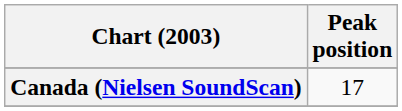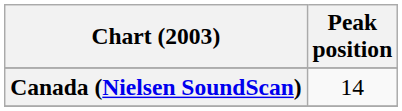Canada (Nielsen SoundScan) | Peak position: 17 -> 14
